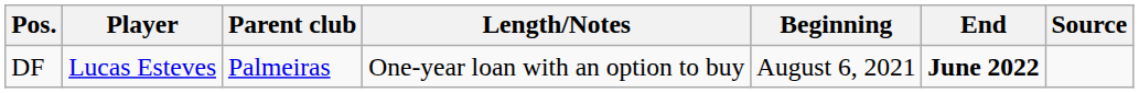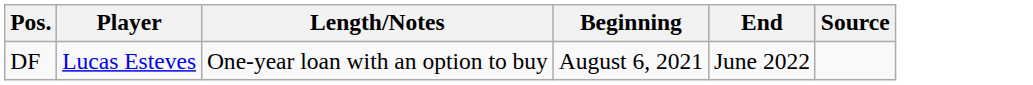- column: Parent club | Palmeiras
DF | End: bold -> normal
